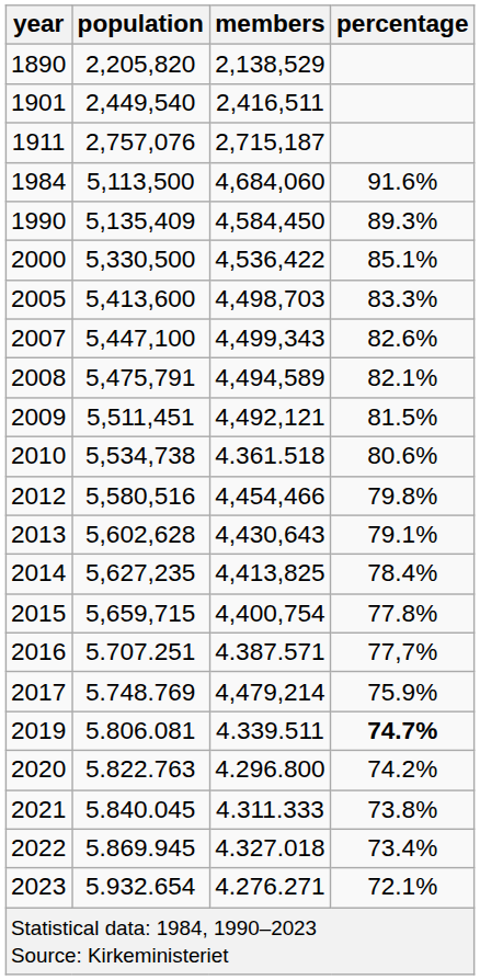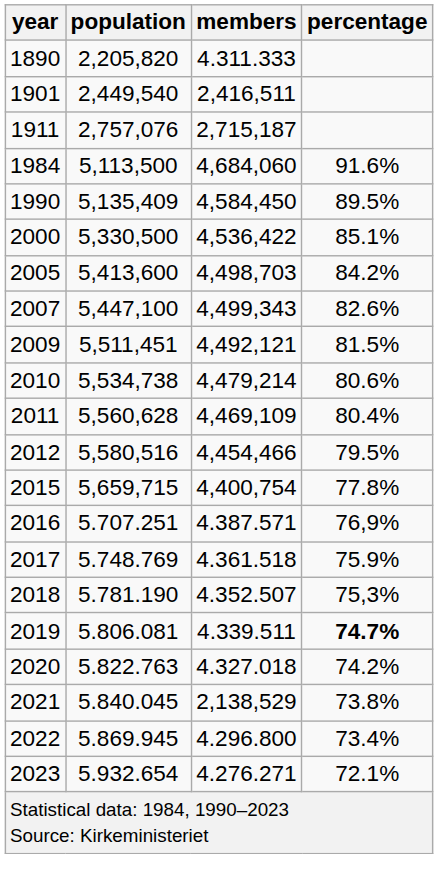1890 | members: 2,138,529 -> 4.311.333
1990 | percentage: 89.3% -> 89.5%
2005 | percentage: 83.3% -> 84.2%
- row: 2008 | 5,475,791 | 4,494,589 | 82.1%
2010 | members: 4.361.518 -> 4,479,214
+ row: 2011 | 5,560,628 | 4,469,109 | 80.4%
2012 | percentage: 79.8% -> 79.5%
- row: 2013 | 5,602,628 | 4,430,643 | 79.1%
- row: 2014 | 5,627,235 | 4,413,825 | 78.4%
2016 | percentage: 77,7% -> 76,9%
2017 | members: 4,479,214 -> 4.361.518
+ row: 2018 | 5.781.190 | 4.352.507 | 75,3%
2020 | members: 4.296.800 -> 4.327.018
2021 | members: 4.311.333 -> 2,138,529
2022 | members: 4.327.018 -> 4.296.800
